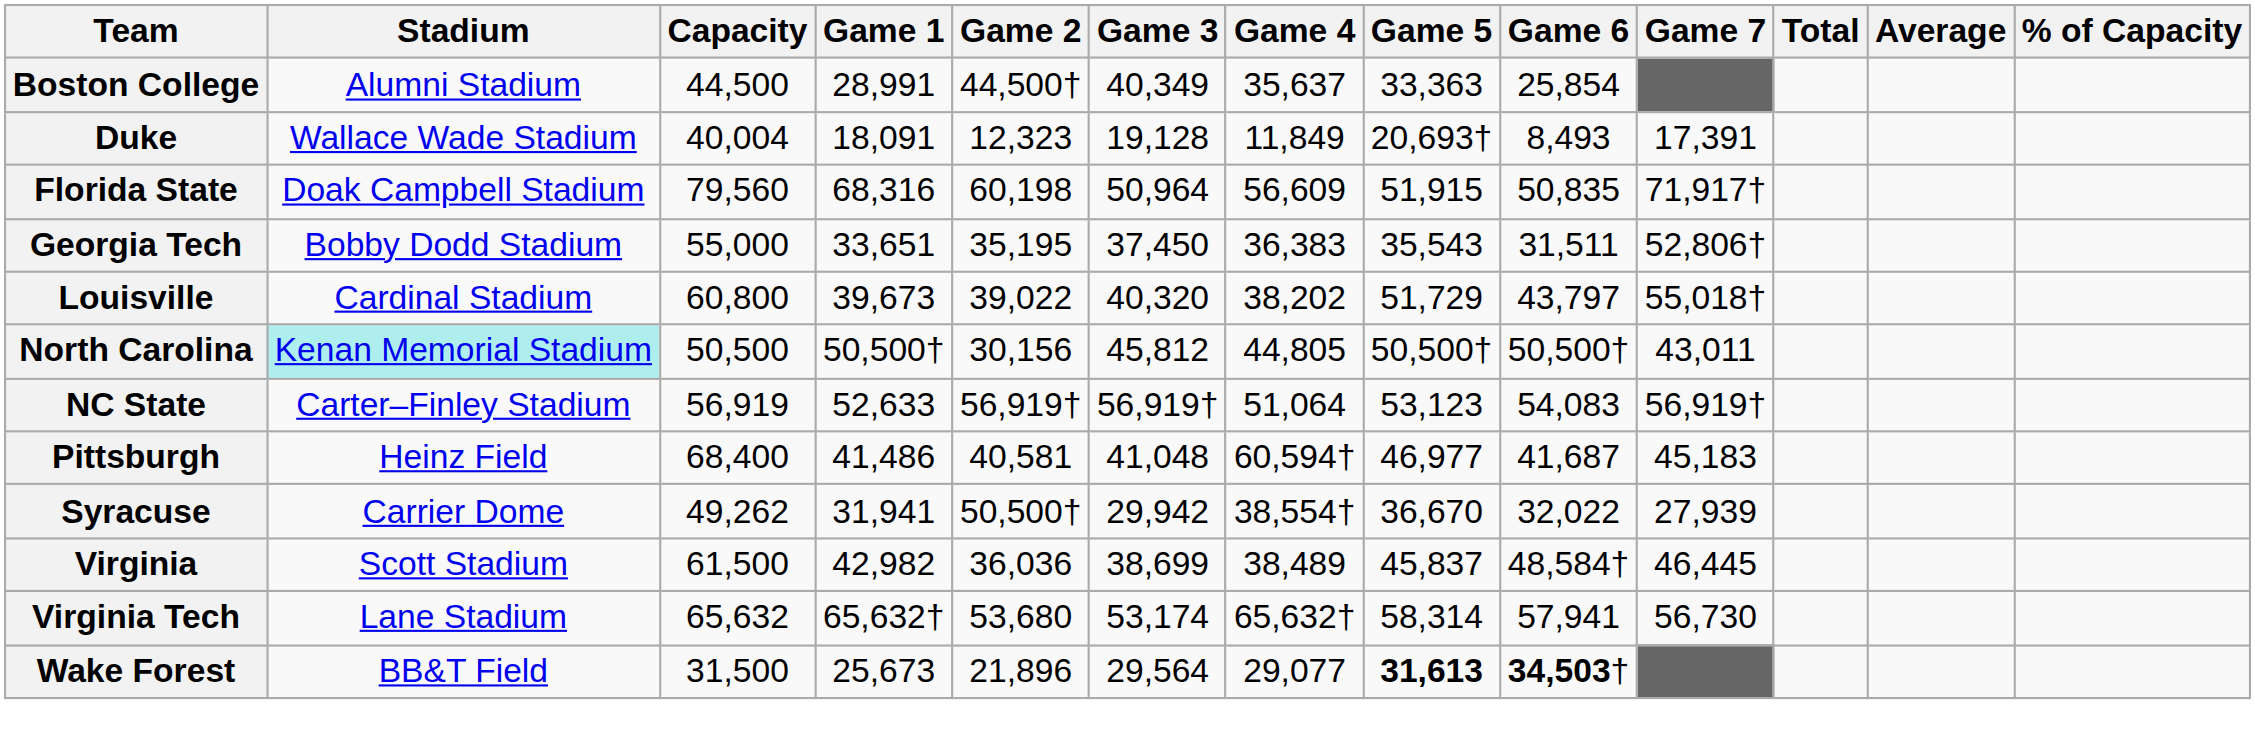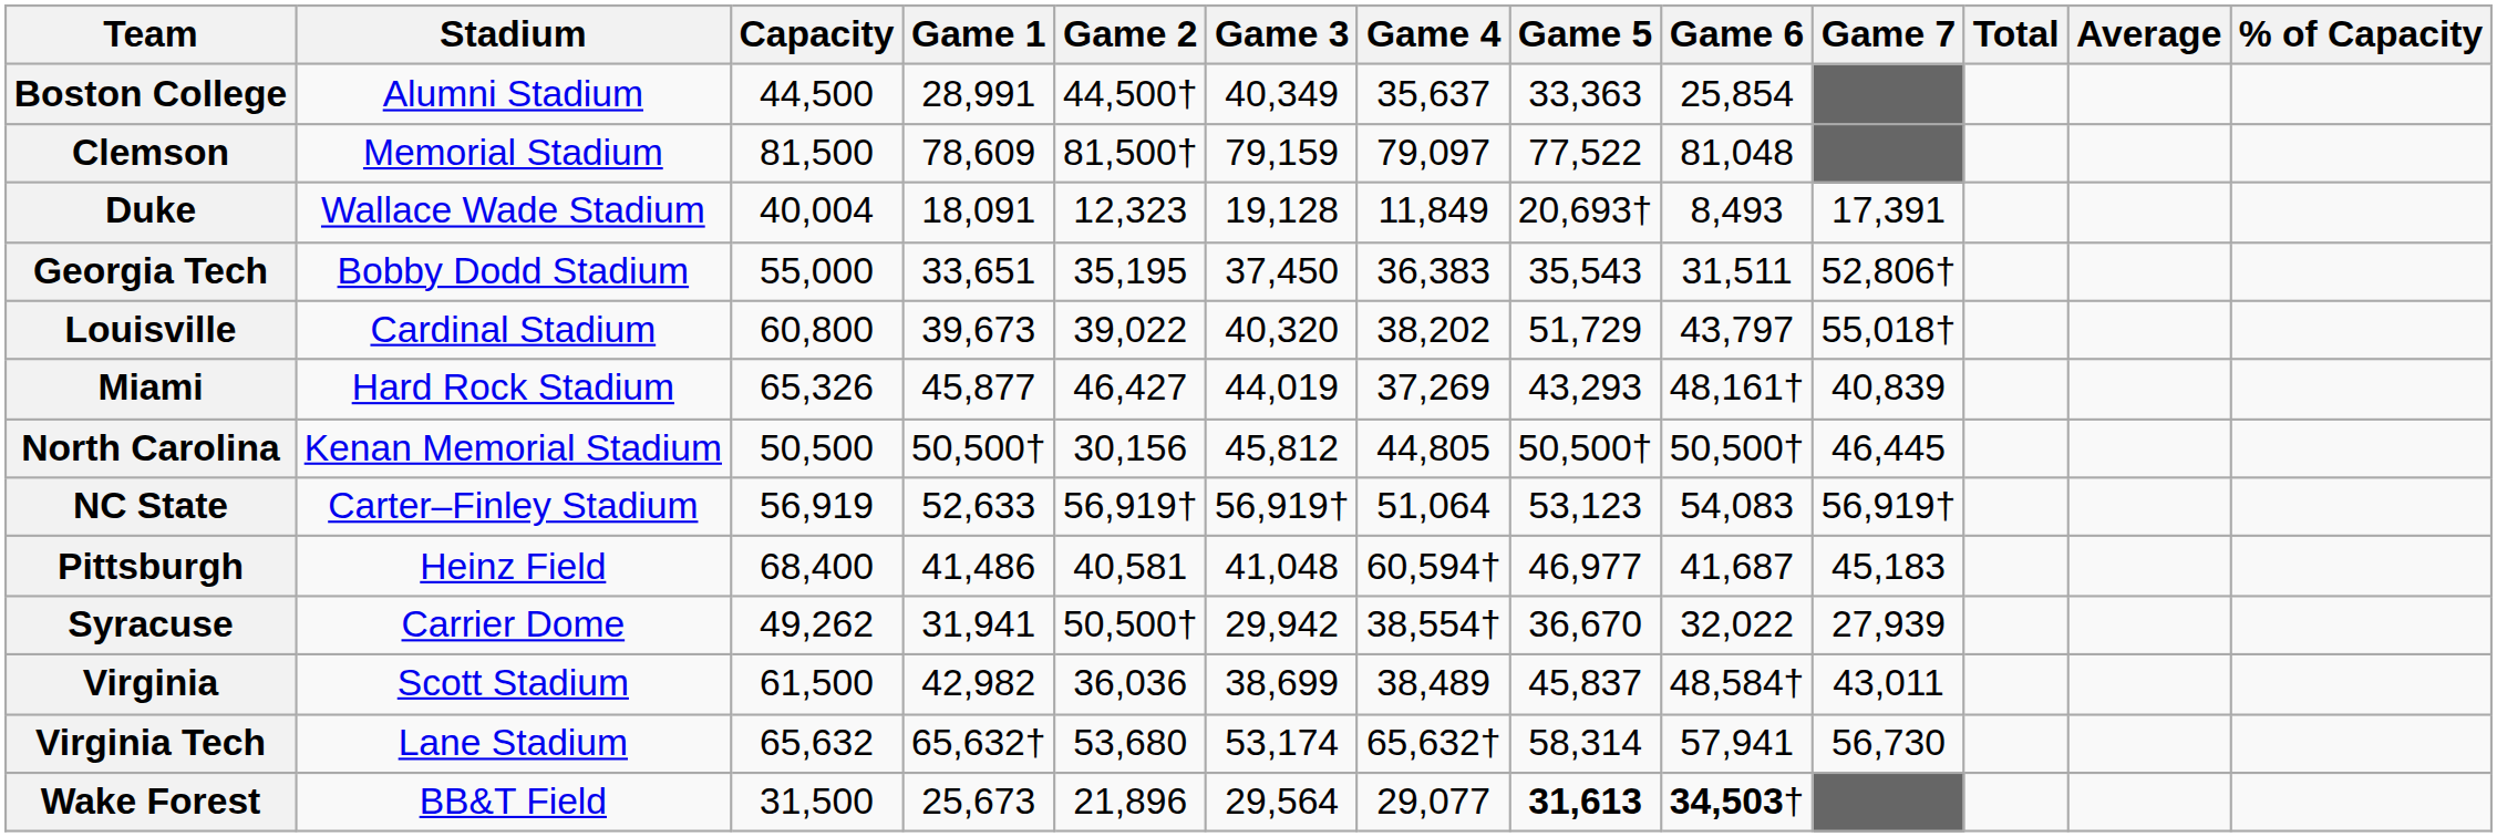+ row: Clemson | Memorial Stadium | 81,500 | 78,609 | 81,500† | 79,159 | 79,097 | 77,522 | 81,048
- row: Florida State | Doak Campbell Stadium | 79,560 | 68,316 | 60,198 | 50,964 | 56,609 | 51,915 | 50,835 | 71,917†
+ row: Miami | Hard Rock Stadium | 65,326 | 45,877 | 46,427 | 44,019 | 37,269 | 43,293 | 48,161† | 40,839
North Carolina | Stadium: paleturquoise background -> no background
North Carolina | Game 7: 43,011 -> 46,445
Virginia | Game 7: 46,445 -> 43,011
